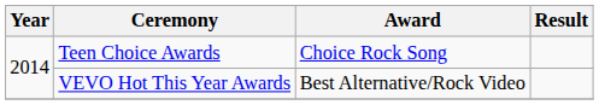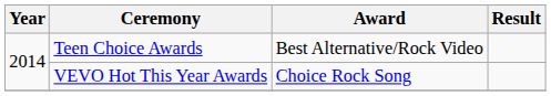Teen Choice Awards | Award: Choice Rock Song -> Best Alternative/Rock Video
VEVO Hot This Year Awards | Award: Best Alternative/Rock Video -> Choice Rock Song
